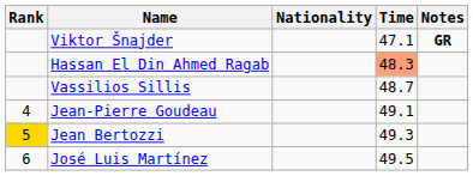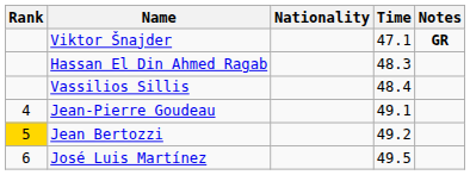Hassan El Din Ahmed Ragab | Time: lightsalmon background -> no background
Vassilios Sillis | Time: 48.7 -> 48.4
Jean Bertozzi | Time: 49.3 -> 49.2
